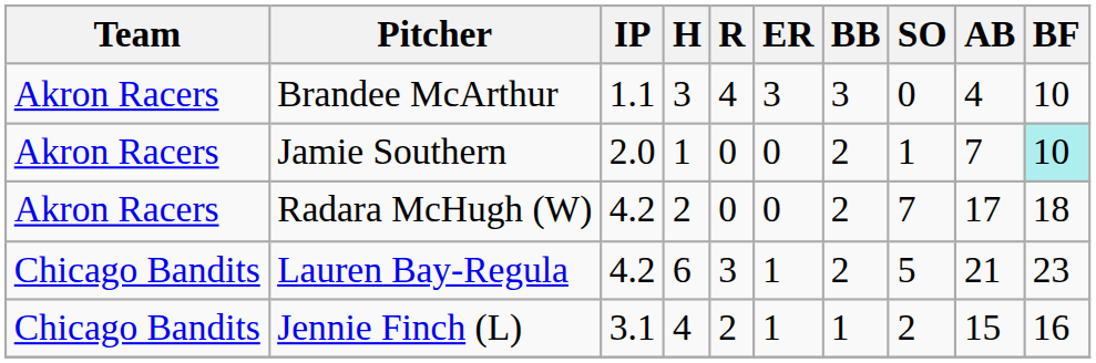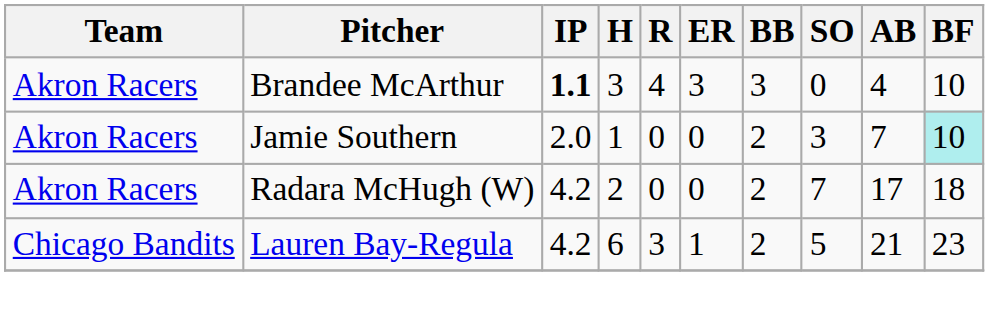Brandee McArthur | IP: normal -> bold
Jamie Southern | SO: 1 -> 3
- row: Chicago Bandits | Jennie Finch (L) | 3.1 | 4 | 2 | 1 | 1 | 2 | 15 | 16
